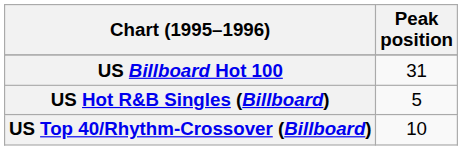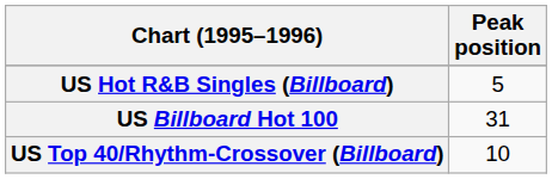rows swapped: US Billboard Hot 100 <-> US Hot R&B Singles (Billboard)
